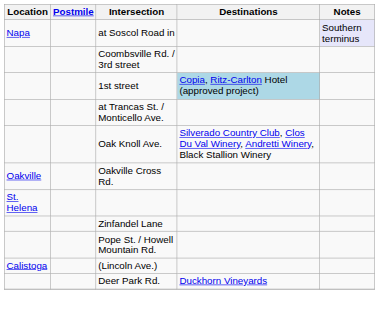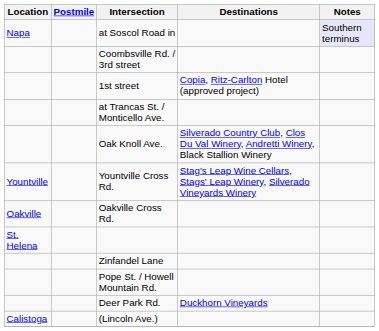1st street | Destinations: lightblue background -> no background
+ row: Yountville | Yountville Cross Rd. | Stag's Leap Wine Cellars, Stags' Leap Winery, Silverado Vineyards Winery
rows swapped: Deer Park Rd. <-> (Lincoln Ave.)
